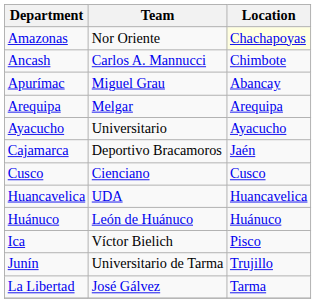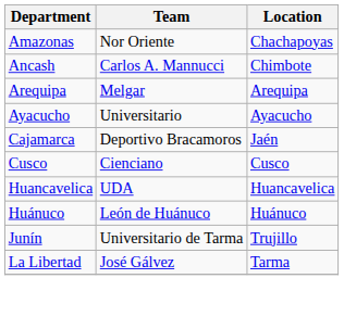Amazonas | Location: lightyellow background -> no background
- row: Apurímac | Miguel Grau | Abancay
- row: Ica | Víctor Bielich | Pisco
